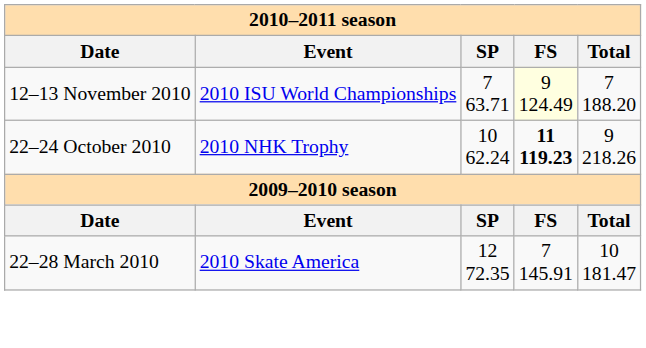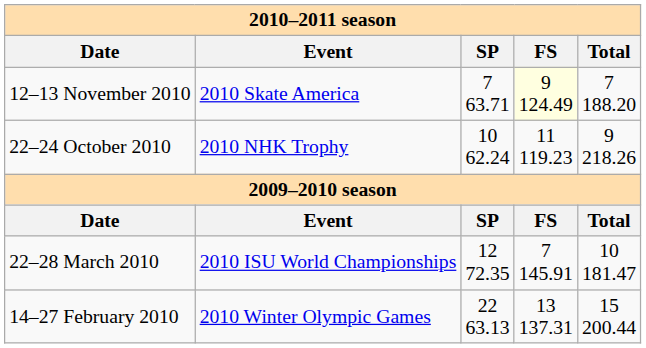12–13 November 2010 | Event: 2010 ISU World Championships -> 2010 Skate America
22–24 October 2010 | FS: bold -> normal
22–28 March 2010 | Event: 2010 Skate America -> 2010 ISU World Championships
+ row: 14–27 February 2010 | 2010 Winter Olympic Games | 22 63.13 | 13 137.31 | 15 200.44
